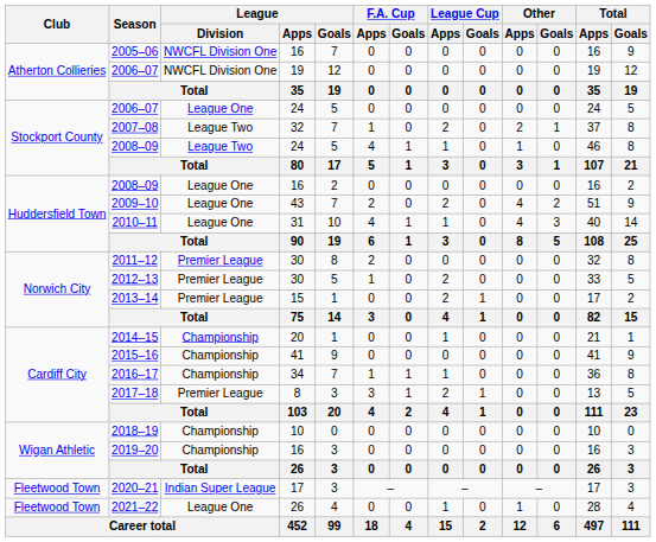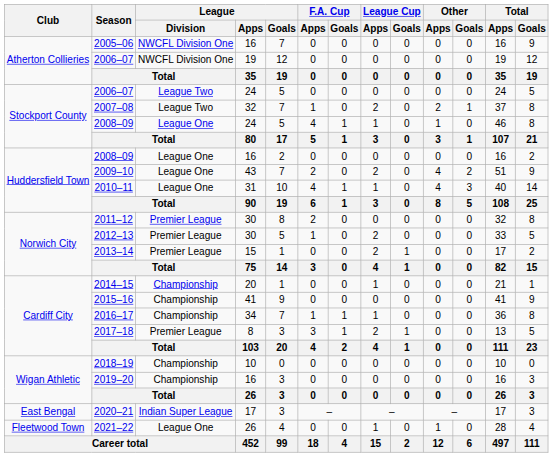2006–07 / 24 | League / Division: League One -> League Two
2008–09 / 24 | League / Division: League Two -> League One
2020–21 | Club: Fleetwood Town -> East Bengal
